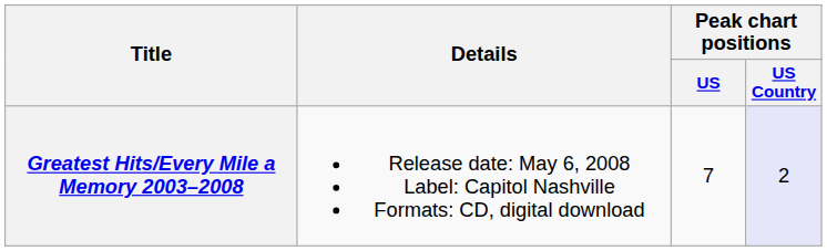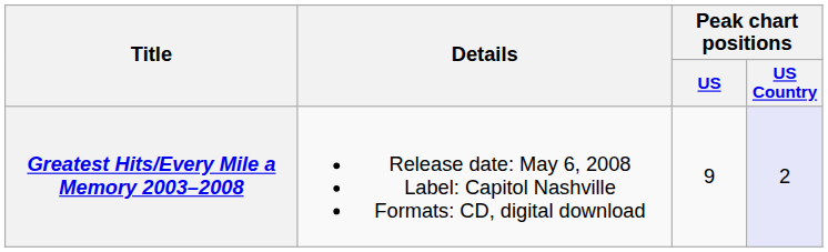Greatest Hits/Every Mile a Memory 2003–2008 | Peak chart positions / US: 7 -> 9
